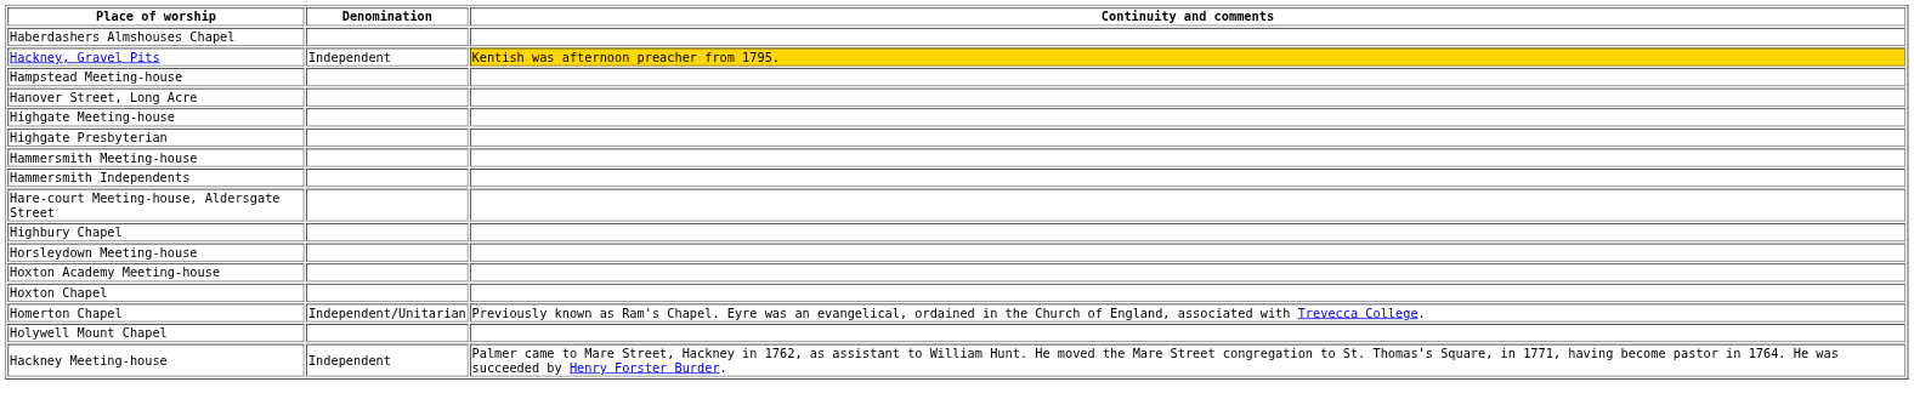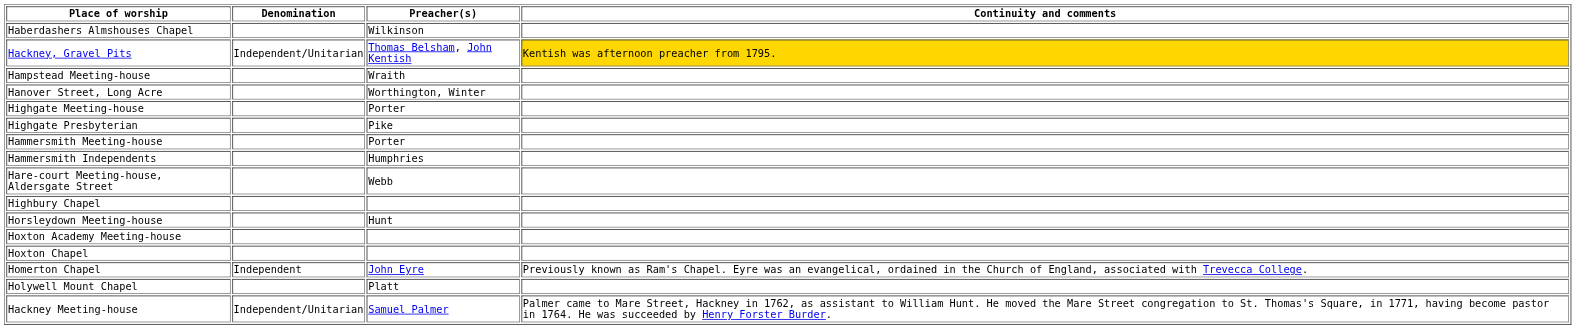+ column: Preacher(s) | Wilkinson | Thomas Belsham, John Kentish | Wraith | Worthington, Winter | Porter | Pike | Porter | Humphries | Webb | Hunt | John Eyre | Platt | Samuel Palmer
Hackney, Gravel Pits | Denomination: Independent -> Independent/Unitarian
Homerton Chapel | Denomination: Independent/Unitarian -> Independent
Hackney Meeting-house | Denomination: Independent -> Independent/Unitarian
